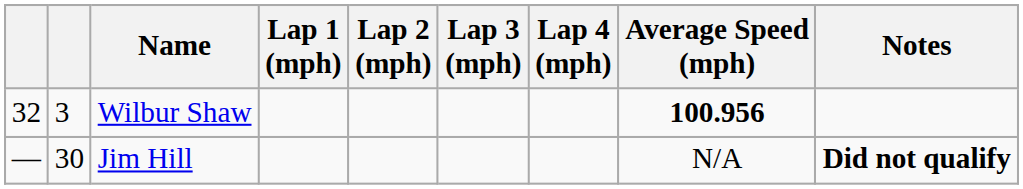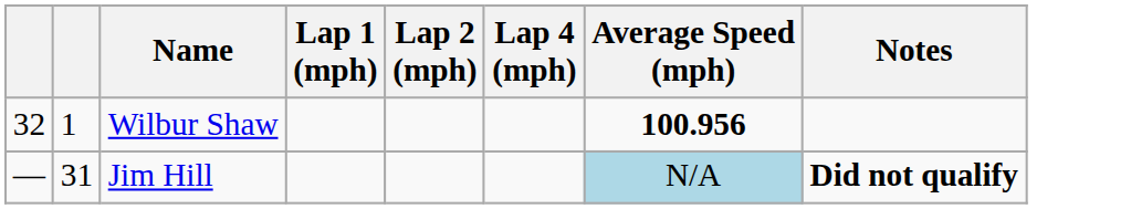- column: Lap 3 (mph)
Wilbur Shaw | column 2: 3 -> 1
Jim Hill | column 2: 30 -> 31
Jim Hill | Average Speed (mph): no background -> lightblue background
